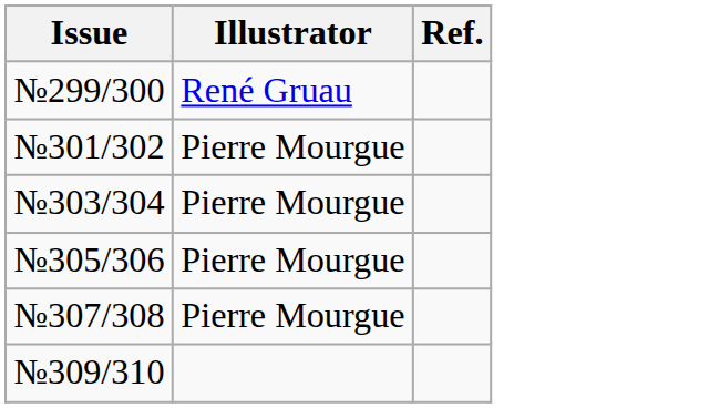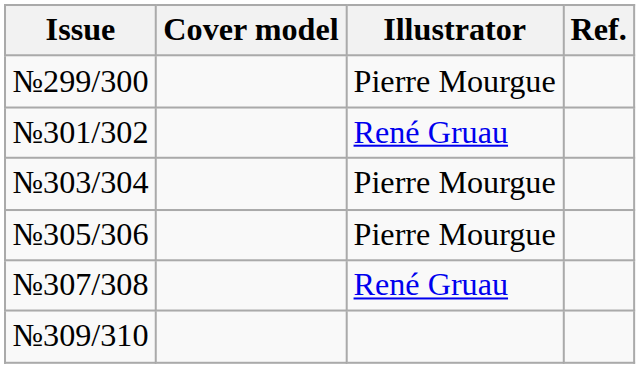+ column: Cover model
№299/300 | Illustrator: René Gruau -> Pierre Mourgue
№301/302 | Illustrator: Pierre Mourgue -> René Gruau
№307/308 | Illustrator: Pierre Mourgue -> René Gruau
